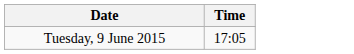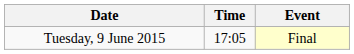+ column: Event | Final
